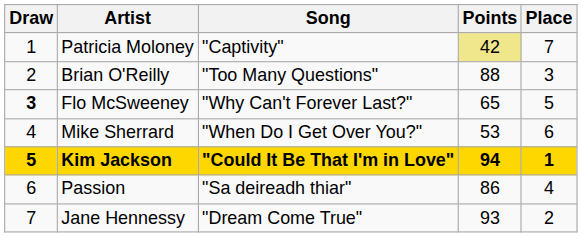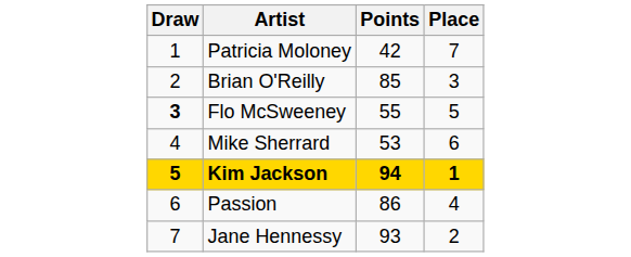- column: Song | "Captivity" | "Too Many Questions" | "Why Can't Forever Last?" | "When Do I Get Over You?" | "Could It Be That I'm in Love" | "Sa deireadh thiar" | "Dream Come True"
Patricia Moloney | Points: khaki background -> no background
Brian O'Reilly | Points: 88 -> 85
Flo McSweeney | Points: 65 -> 55
